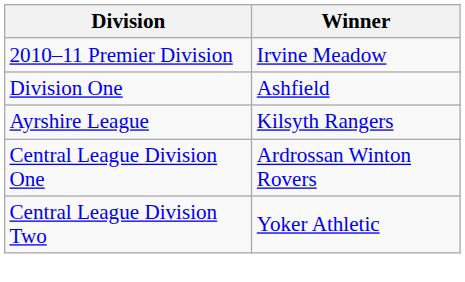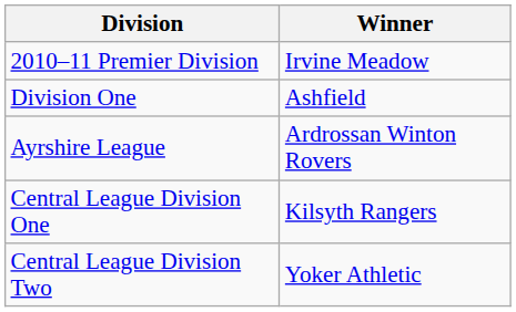Ayrshire League | Winner: Kilsyth Rangers -> Ardrossan Winton Rovers
Central League Division One | Winner: Ardrossan Winton Rovers -> Kilsyth Rangers
